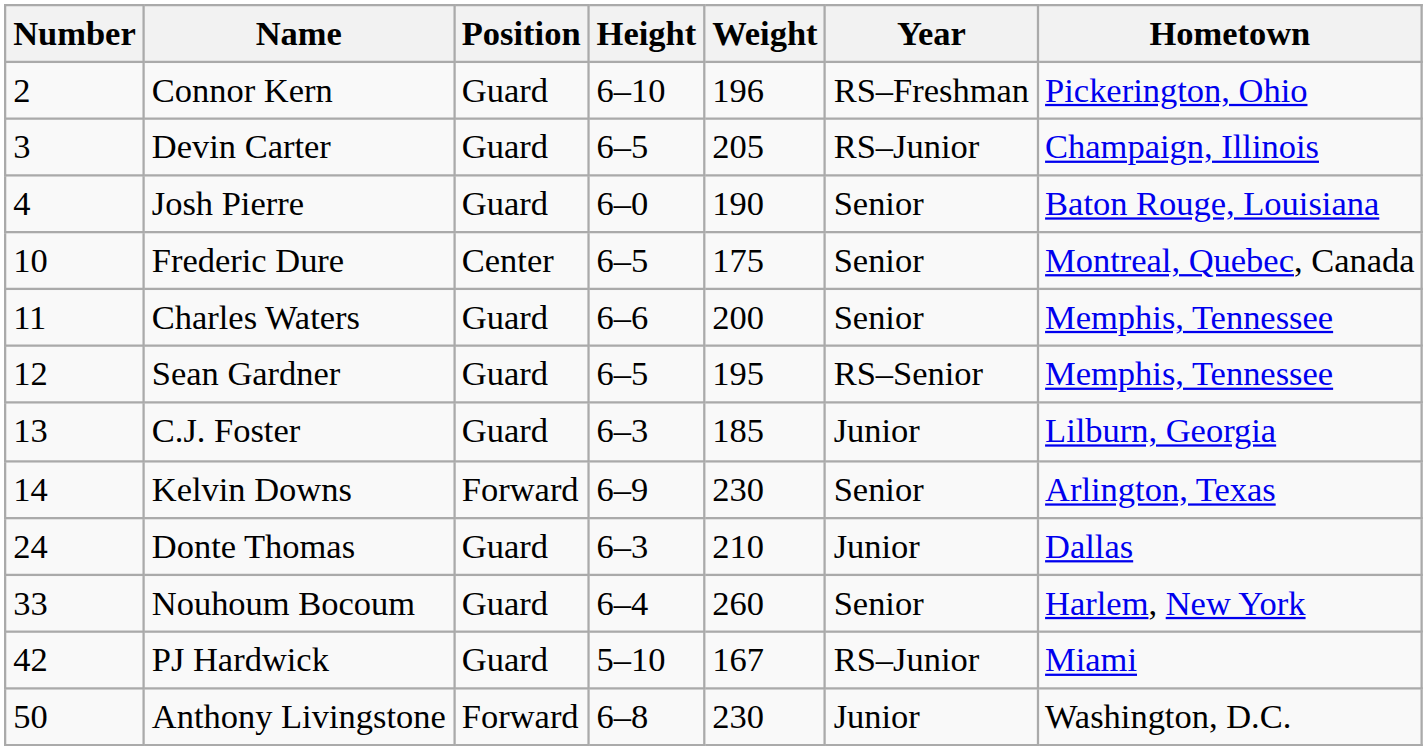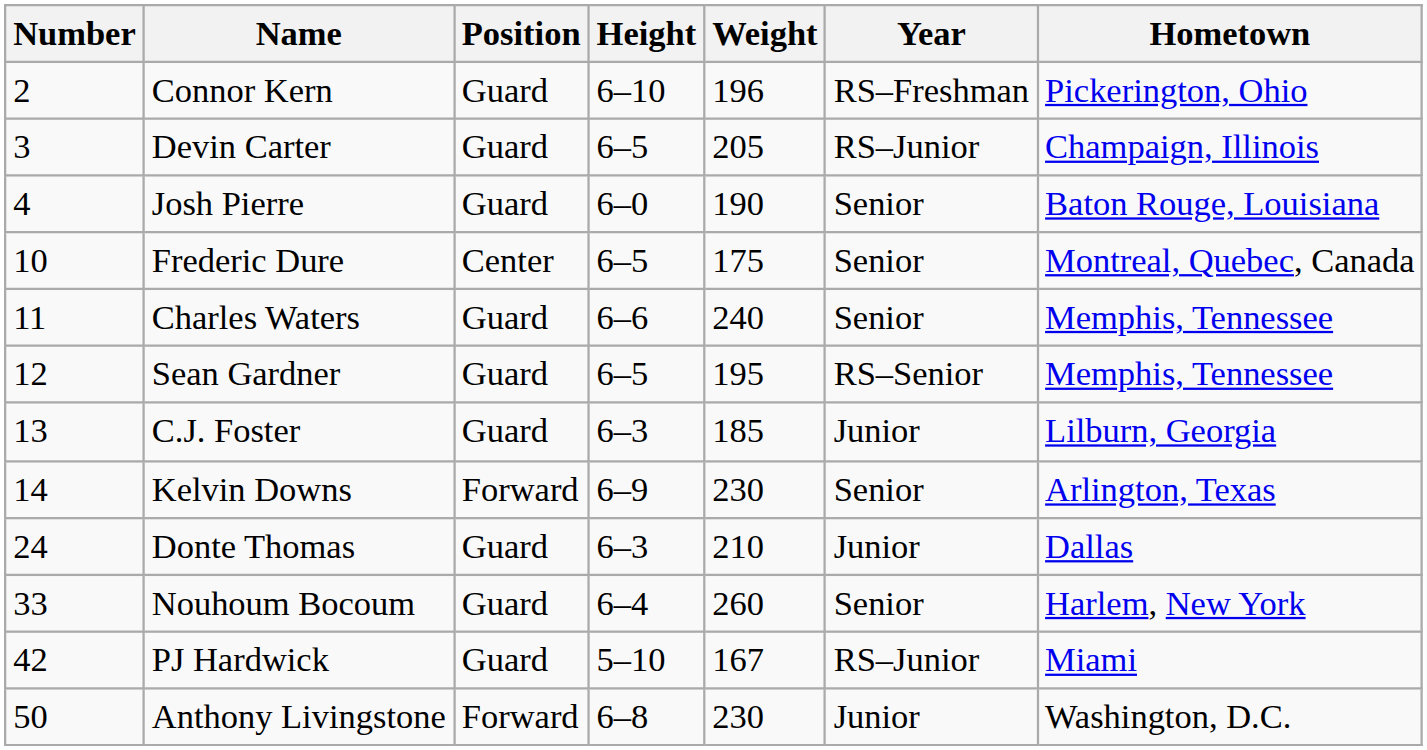Charles Waters | Weight: 200 -> 240
